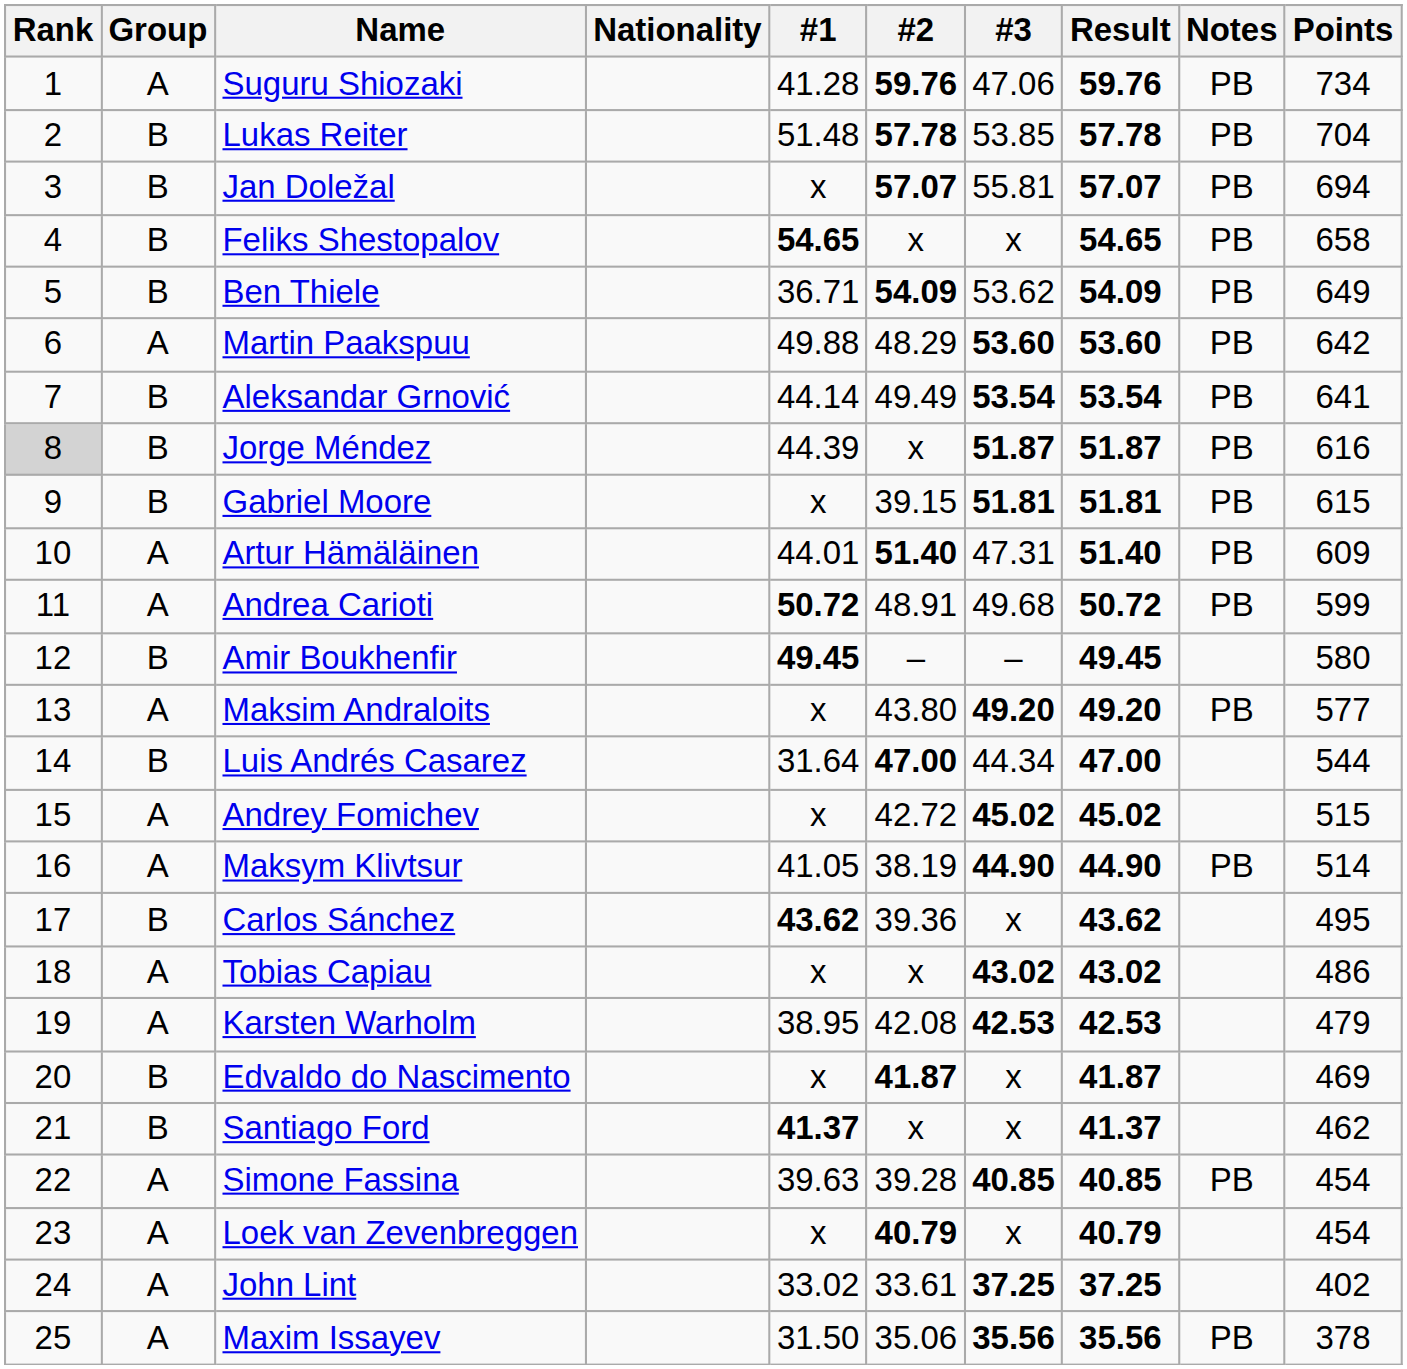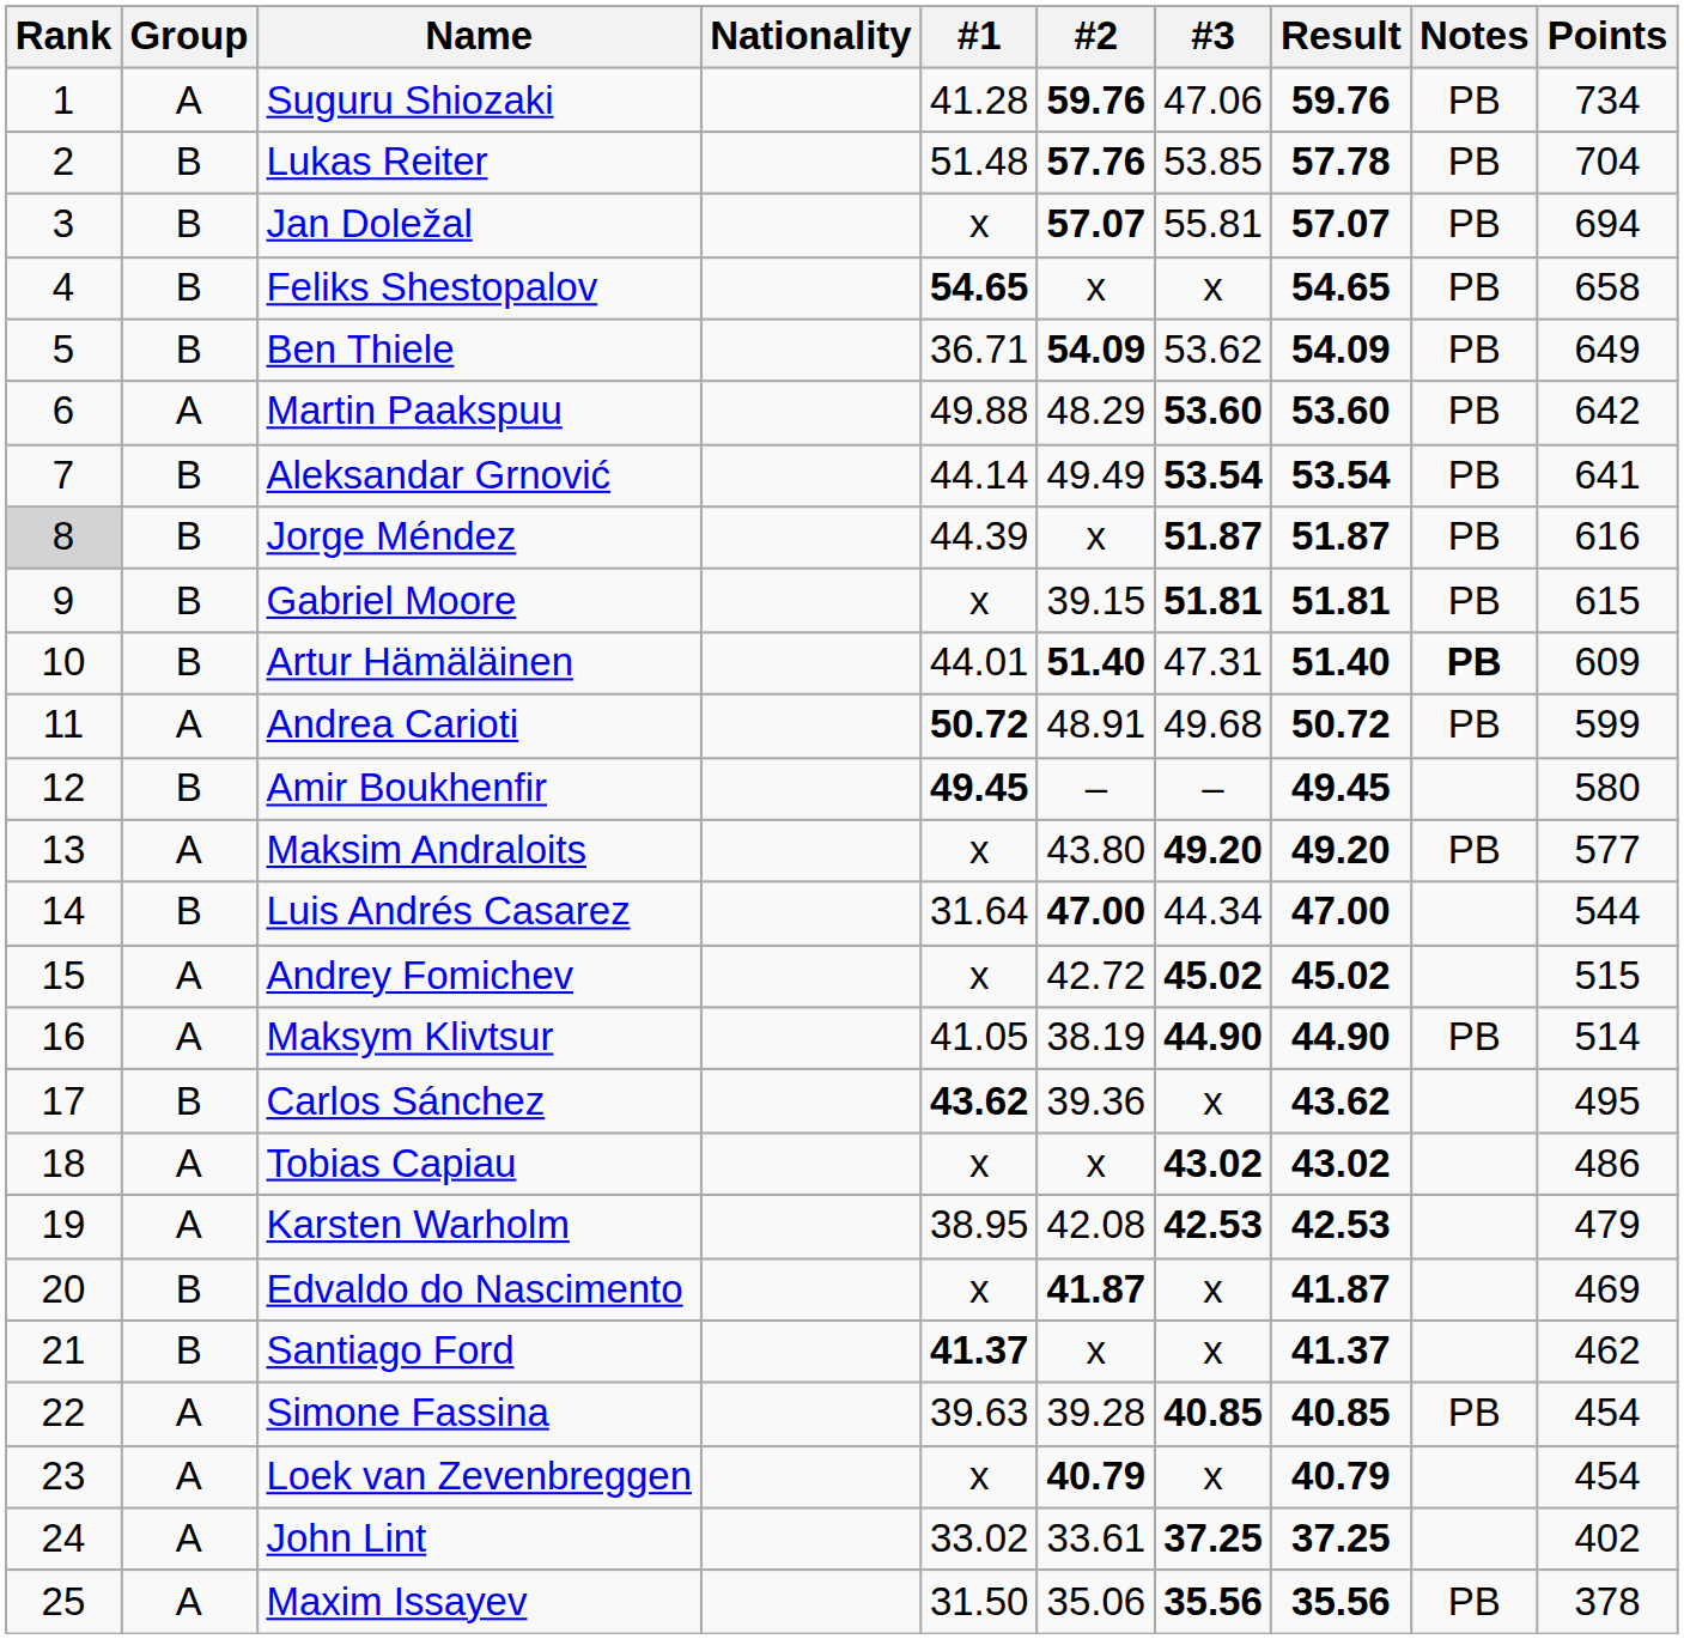Lukas Reiter | #2: 57.78 -> 57.76
Artur Hämäläinen | Group: A -> B
Artur Hämäläinen | Notes: normal -> bold
